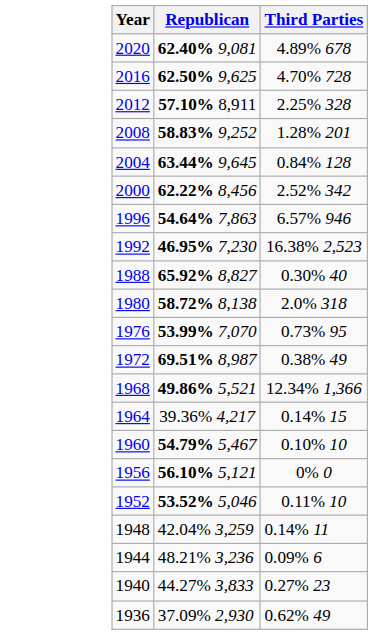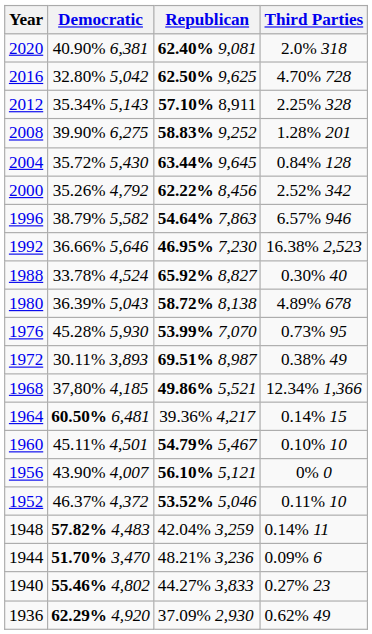+ column: Democratic | 40.90% 6,381 | 32.80% 5,042 | 35.34% 5,143 | 39.90% 6,275 | 35.72% 5,430 | 35.26% 4,792 | 38.79% 5,582 | 36.66% 5,646 | 33.78% 4,524 | 36.39% 5,043 | 45.28% 5,930 | 30.11% 3,893 | 37,80% 4,185 | 60.50% 6,481 | 45.11% 4,501 | 43.90% 4,007 | 46.37% 4,372 | 57.82% 4,483 | 51.70% 3,470 | 55.46% 4,802 | 62.29% 4,920
2020 | Third Parties: 4.89% 678 -> 2.0% 318
1980 | Third Parties: 2.0% 318 -> 4.89% 678
